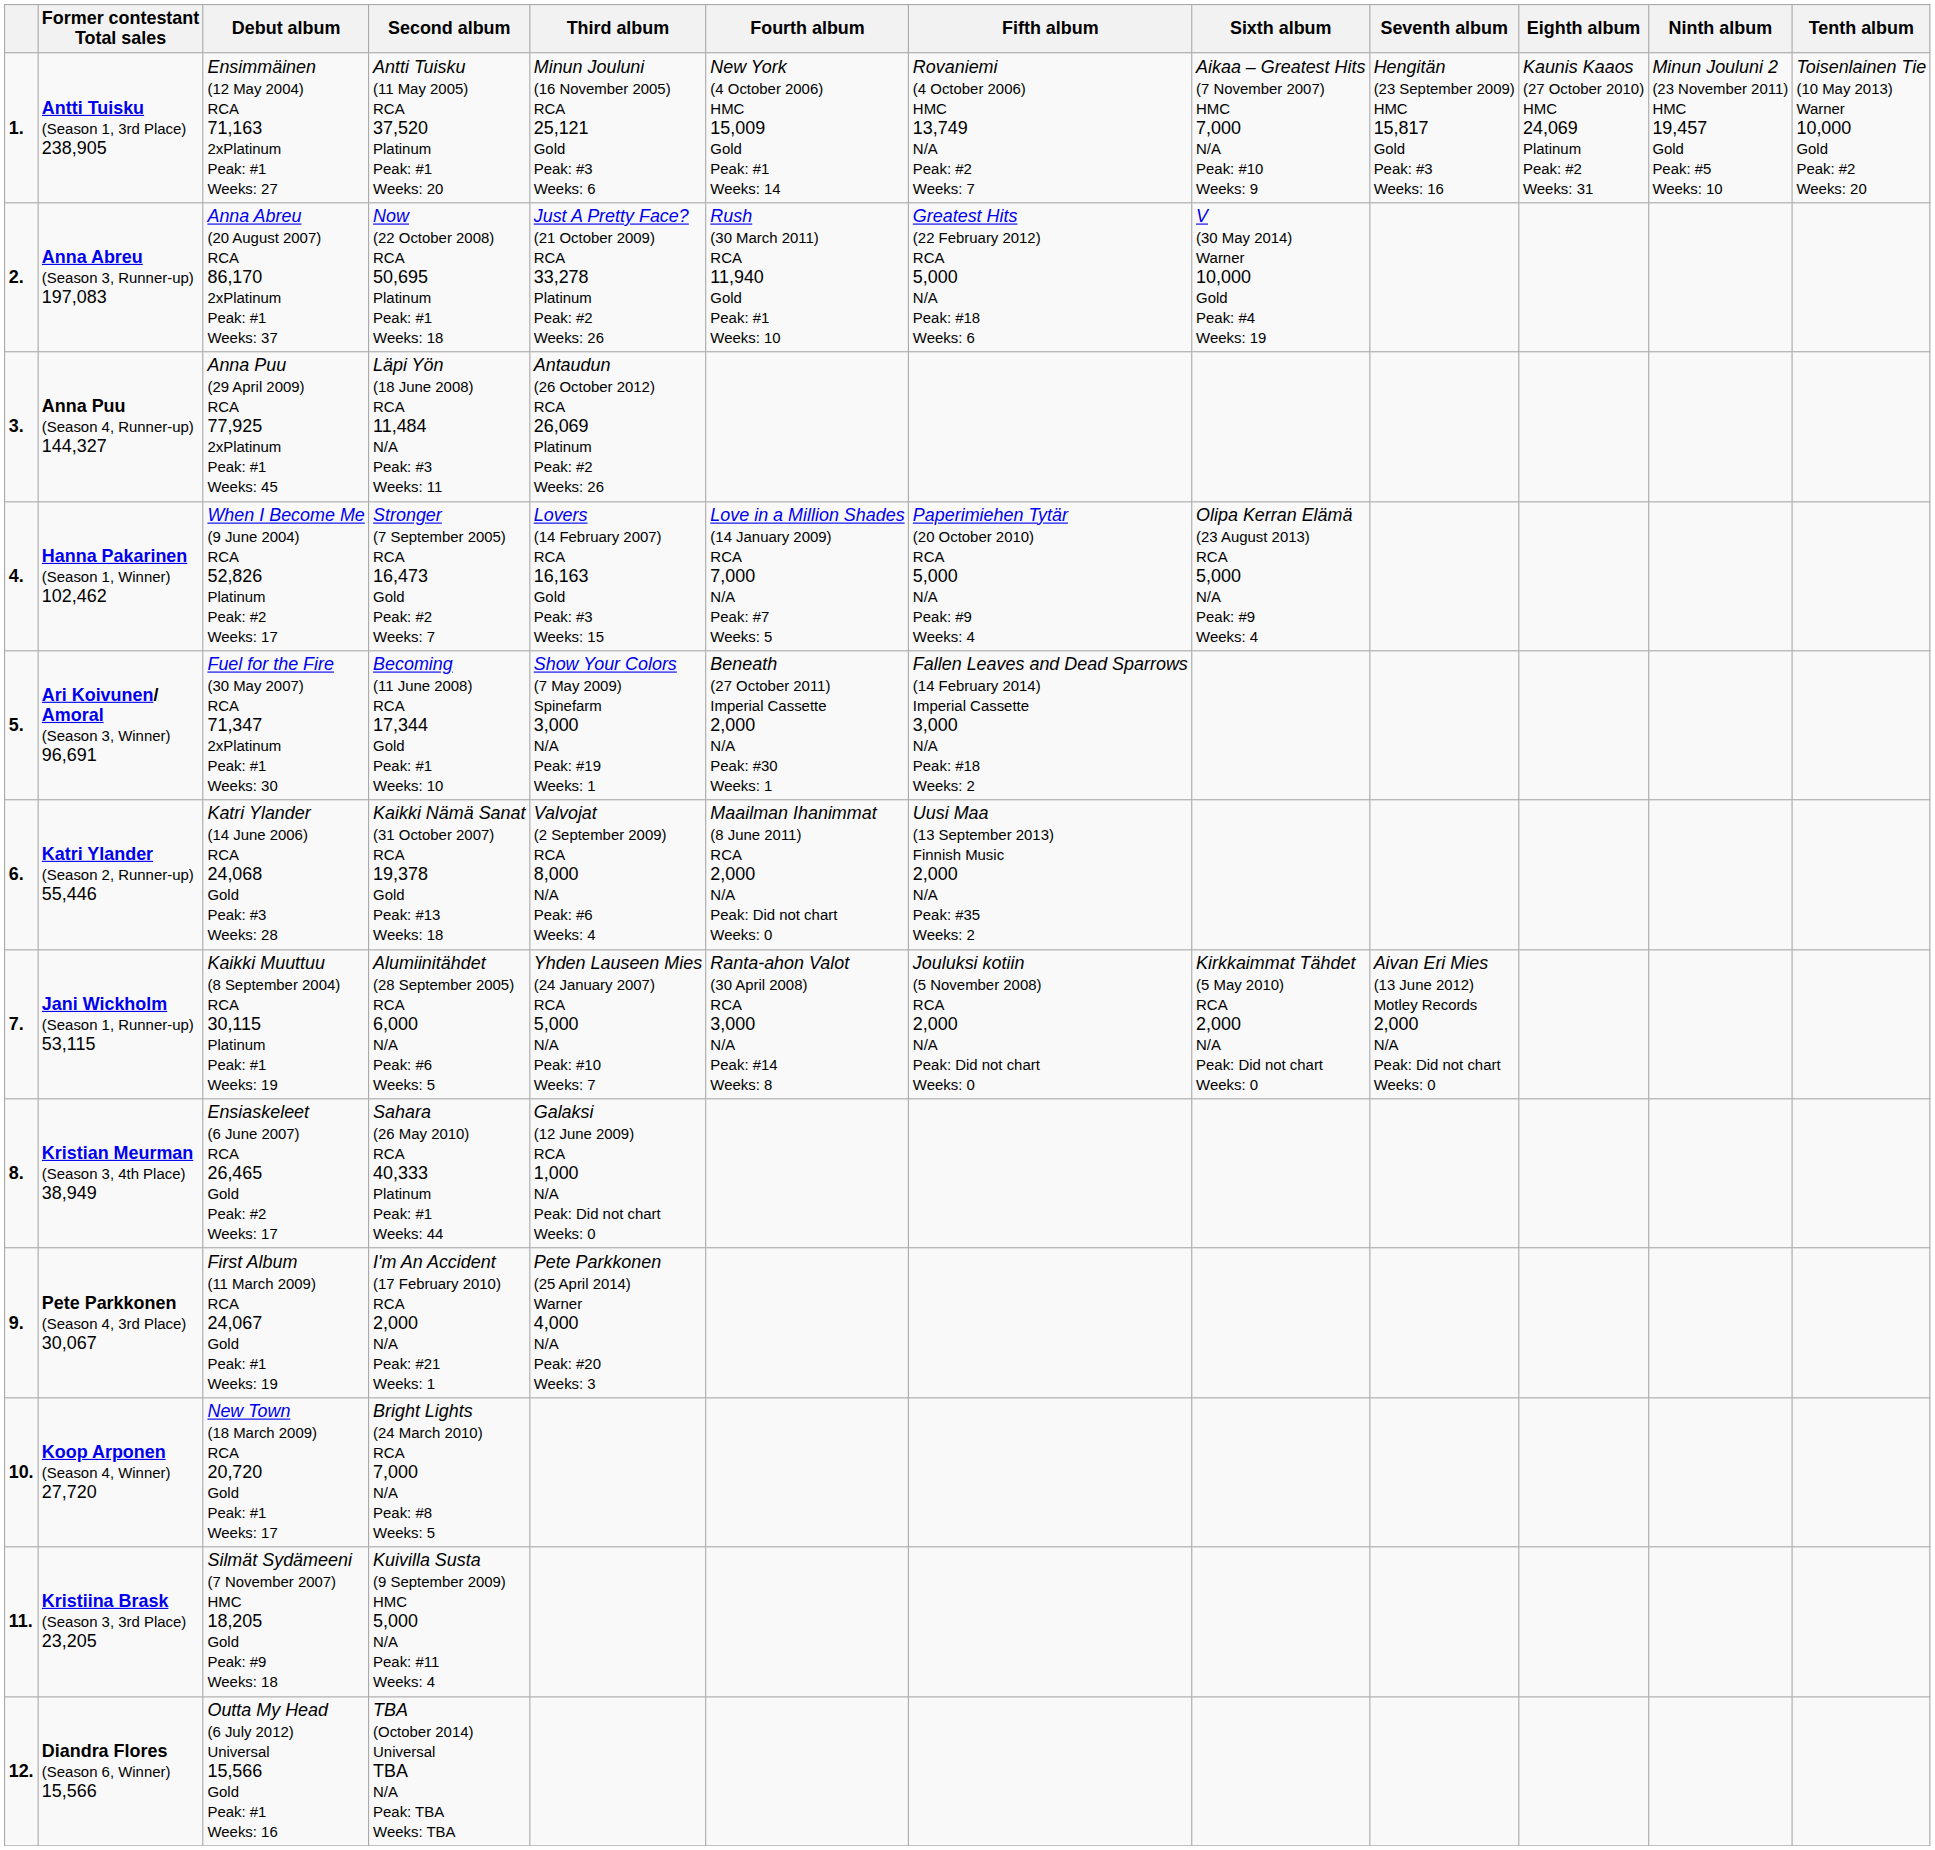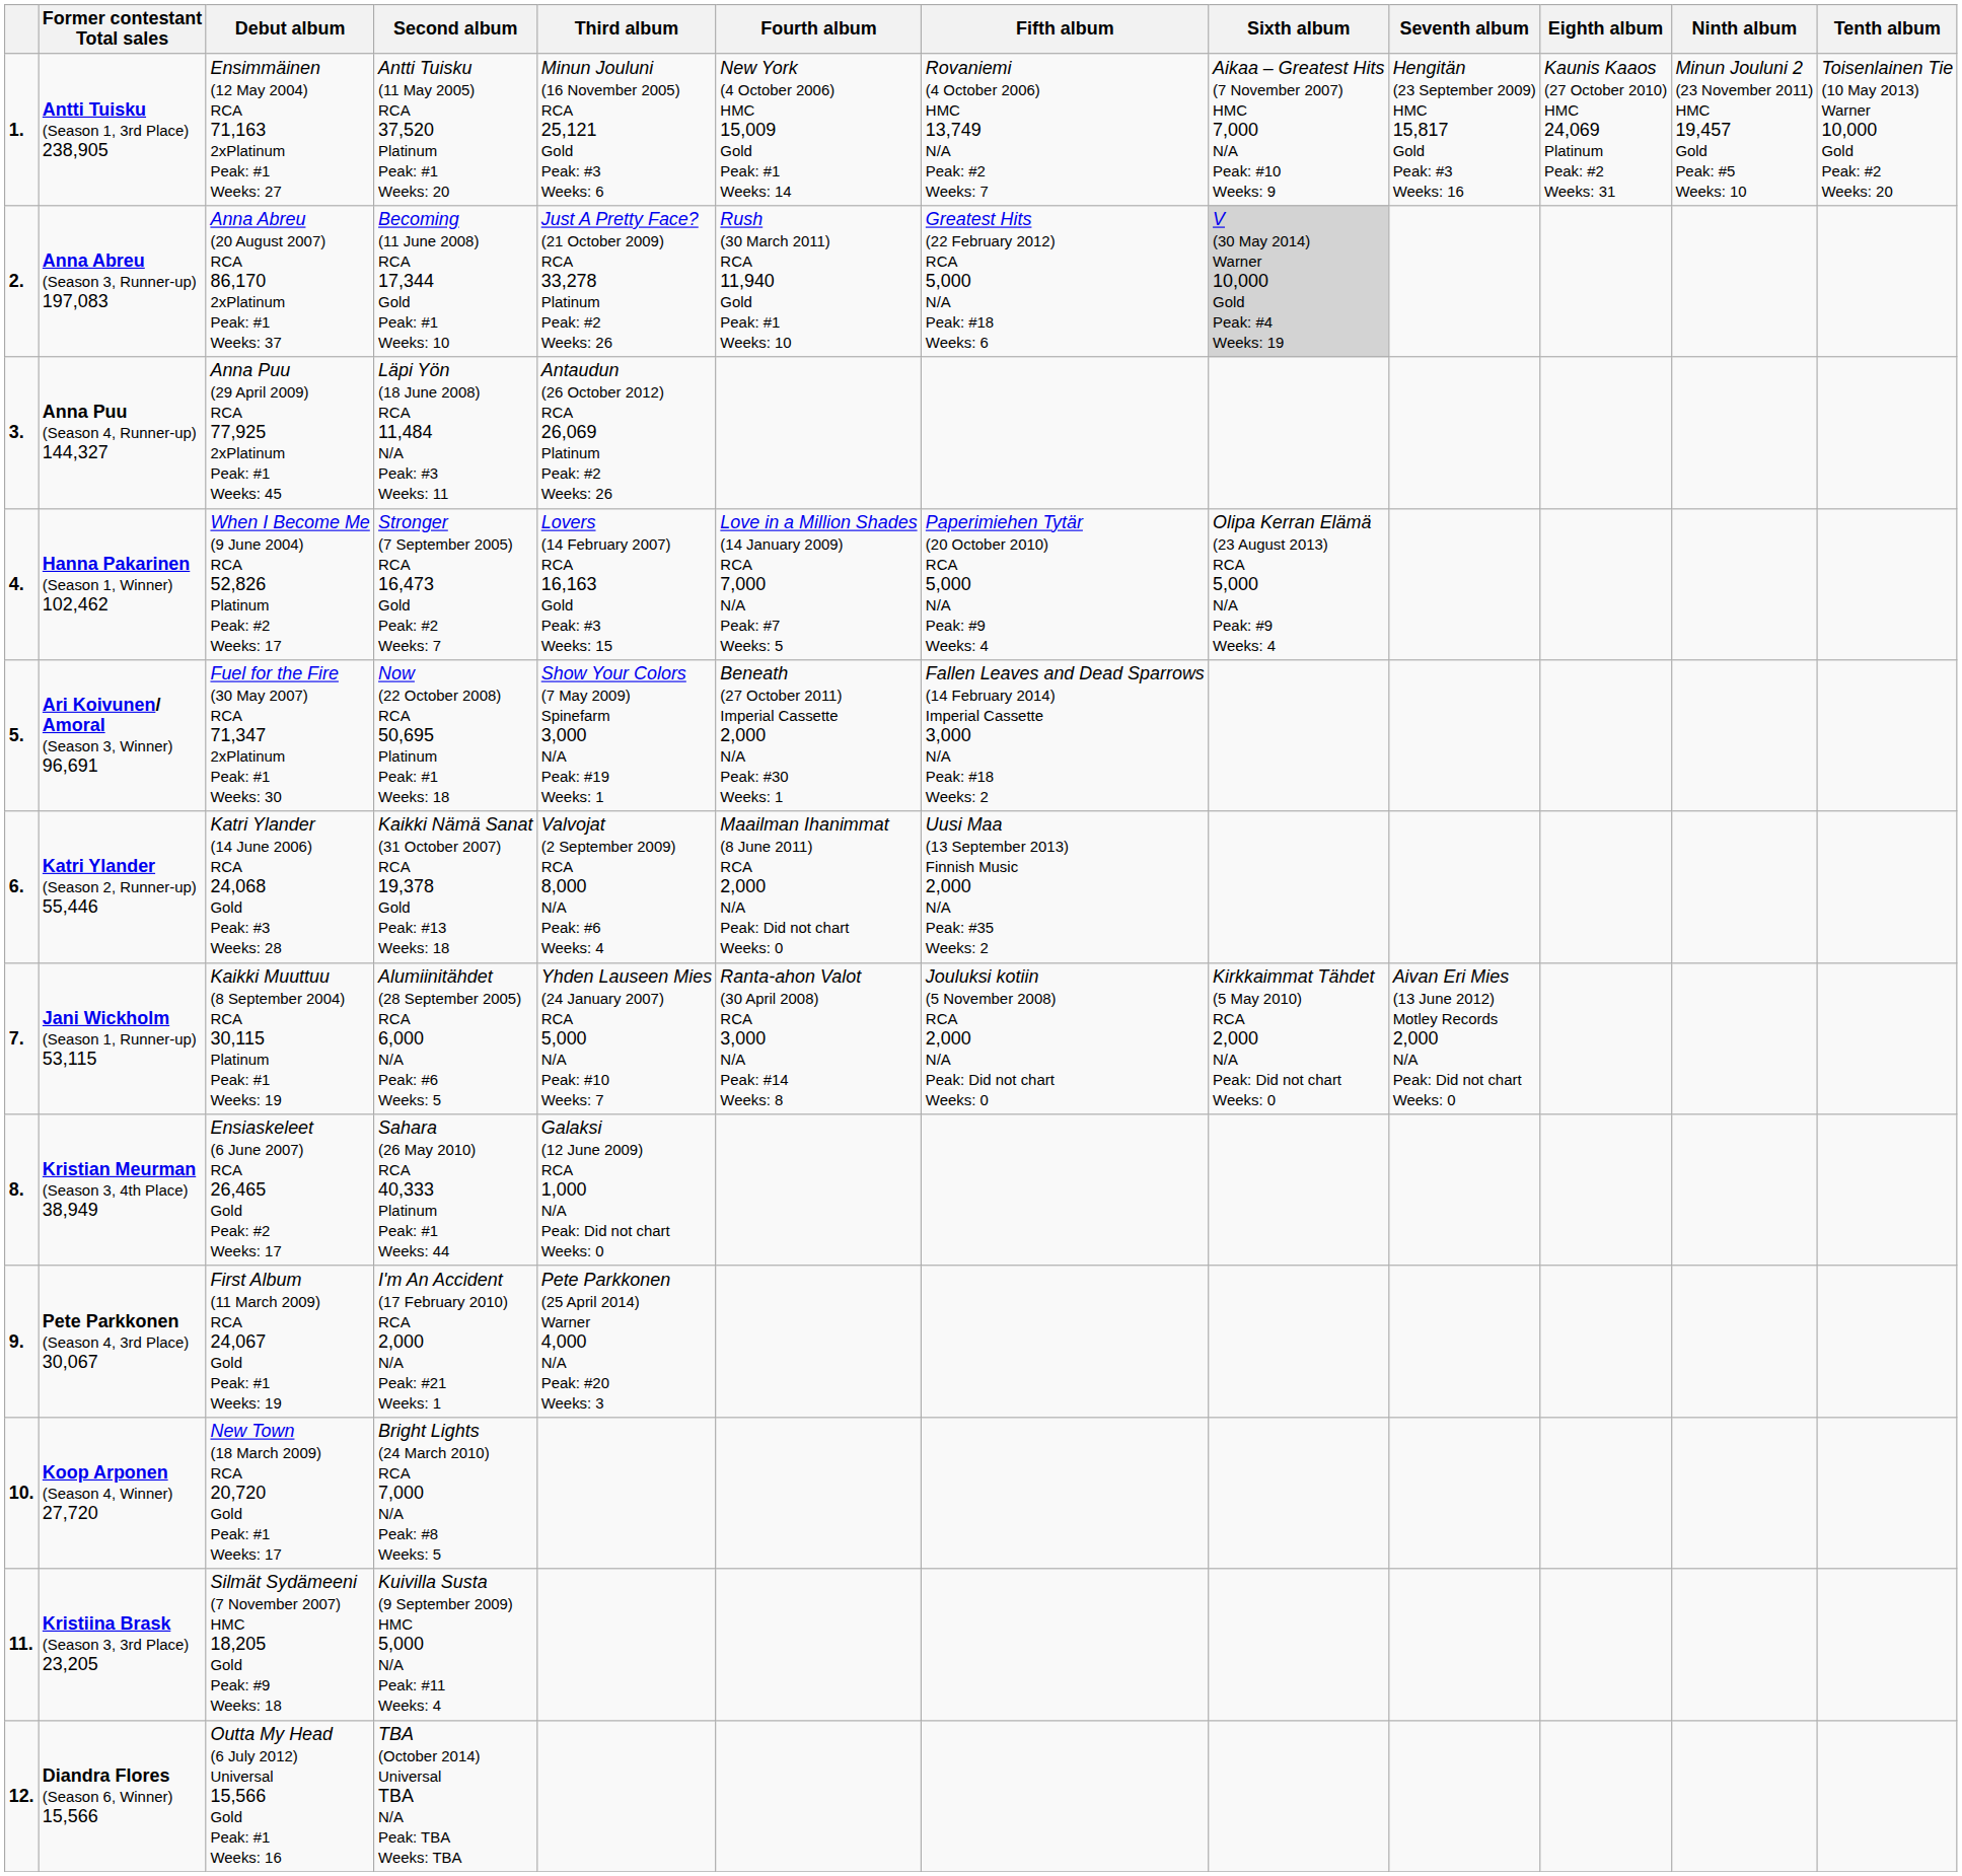Anna Abreu (Season 3, Runner-up) 197,083 | Second album: Now (22 October 2008) RCA 50,695 Platinum Peak: #1 Weeks: 18 -> Becoming (11 June 2008) RCA 17,344 Gold Peak: #1 Weeks: 10
Anna Abreu (Season 3, Runner-up) 197,083 | Sixth album: no background -> lightgrey background
Ari Koivunen/ Amoral (Season 3, Winner) 96,691 | Second album: Becoming (11 June 2008) RCA 17,344 Gold Peak: #1 Weeks: 10 -> Now (22 October 2008) RCA 50,695 Platinum Peak: #1 Weeks: 18
